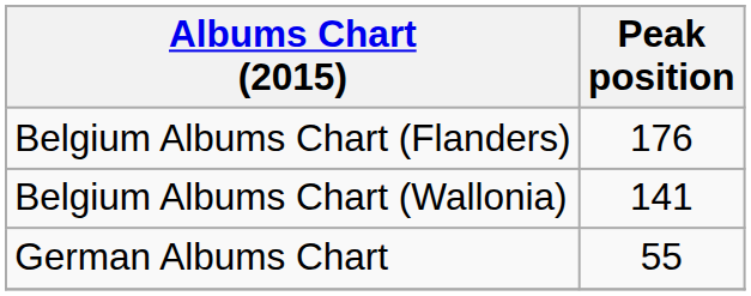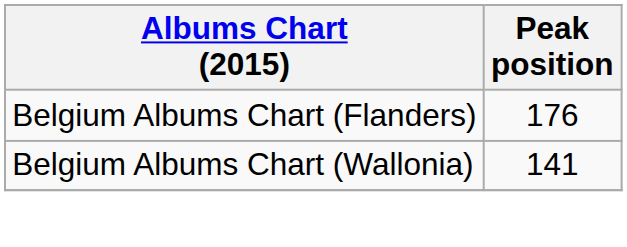- row: German Albums Chart | 55
